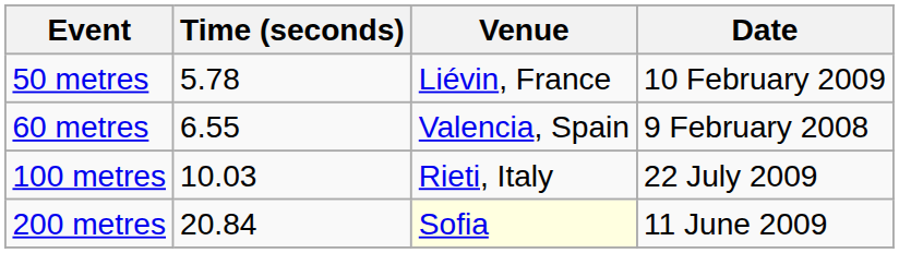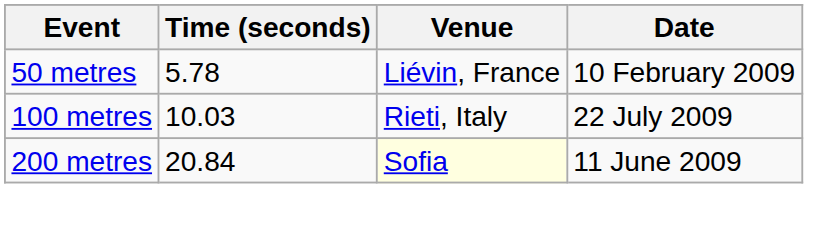- row: 60 metres | 6.55 | Valencia, Spain | 9 February 2008
